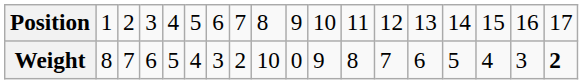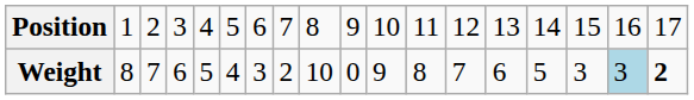Weight | column 16: 4 -> 3
Weight | column 17: no background -> lightblue background
